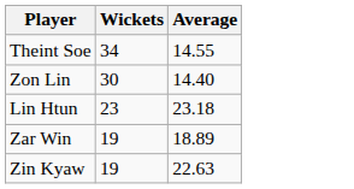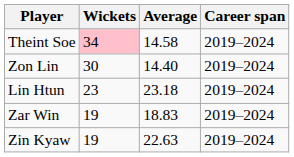+ column: Career span | 2019–2024 | 2019–2024 | 2019–2024 | 2019–2024 | 2019–2024
Theint Soe | Wickets: no background -> pink background
Theint Soe | Average: 14.55 -> 14.58
Zar Win | Average: 18.89 -> 18.83
